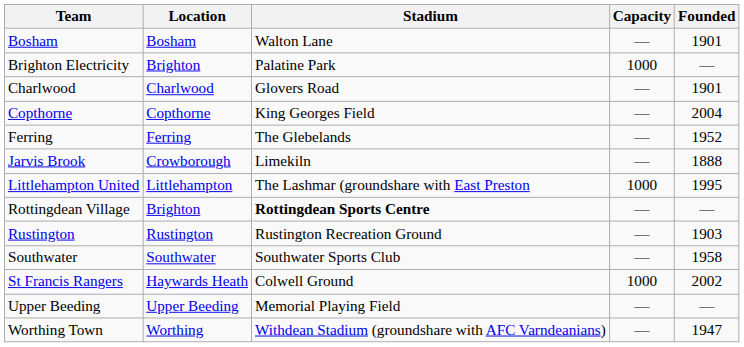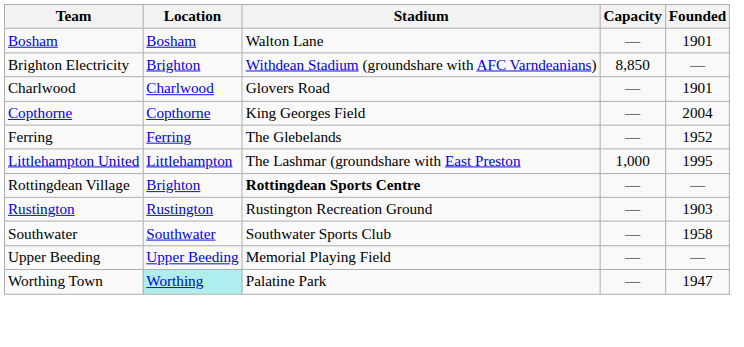Brighton Electricity | Stadium: Palatine Park -> Withdean Stadium (groundshare with AFC Varndeanians)
Brighton Electricity | Capacity: 1000 -> 8,850
- row: Jarvis Brook | Crowborough | Limekiln | — | 1888
Littlehampton United | Capacity: 1000 -> 1,000
- row: St Francis Rangers | Haywards Heath | Colwell Ground | 1000 | 2002
Worthing Town | Location: no background -> paleturquoise background
Worthing Town | Stadium: Withdean Stadium (groundshare with AFC Varndeanians) -> Palatine Park
